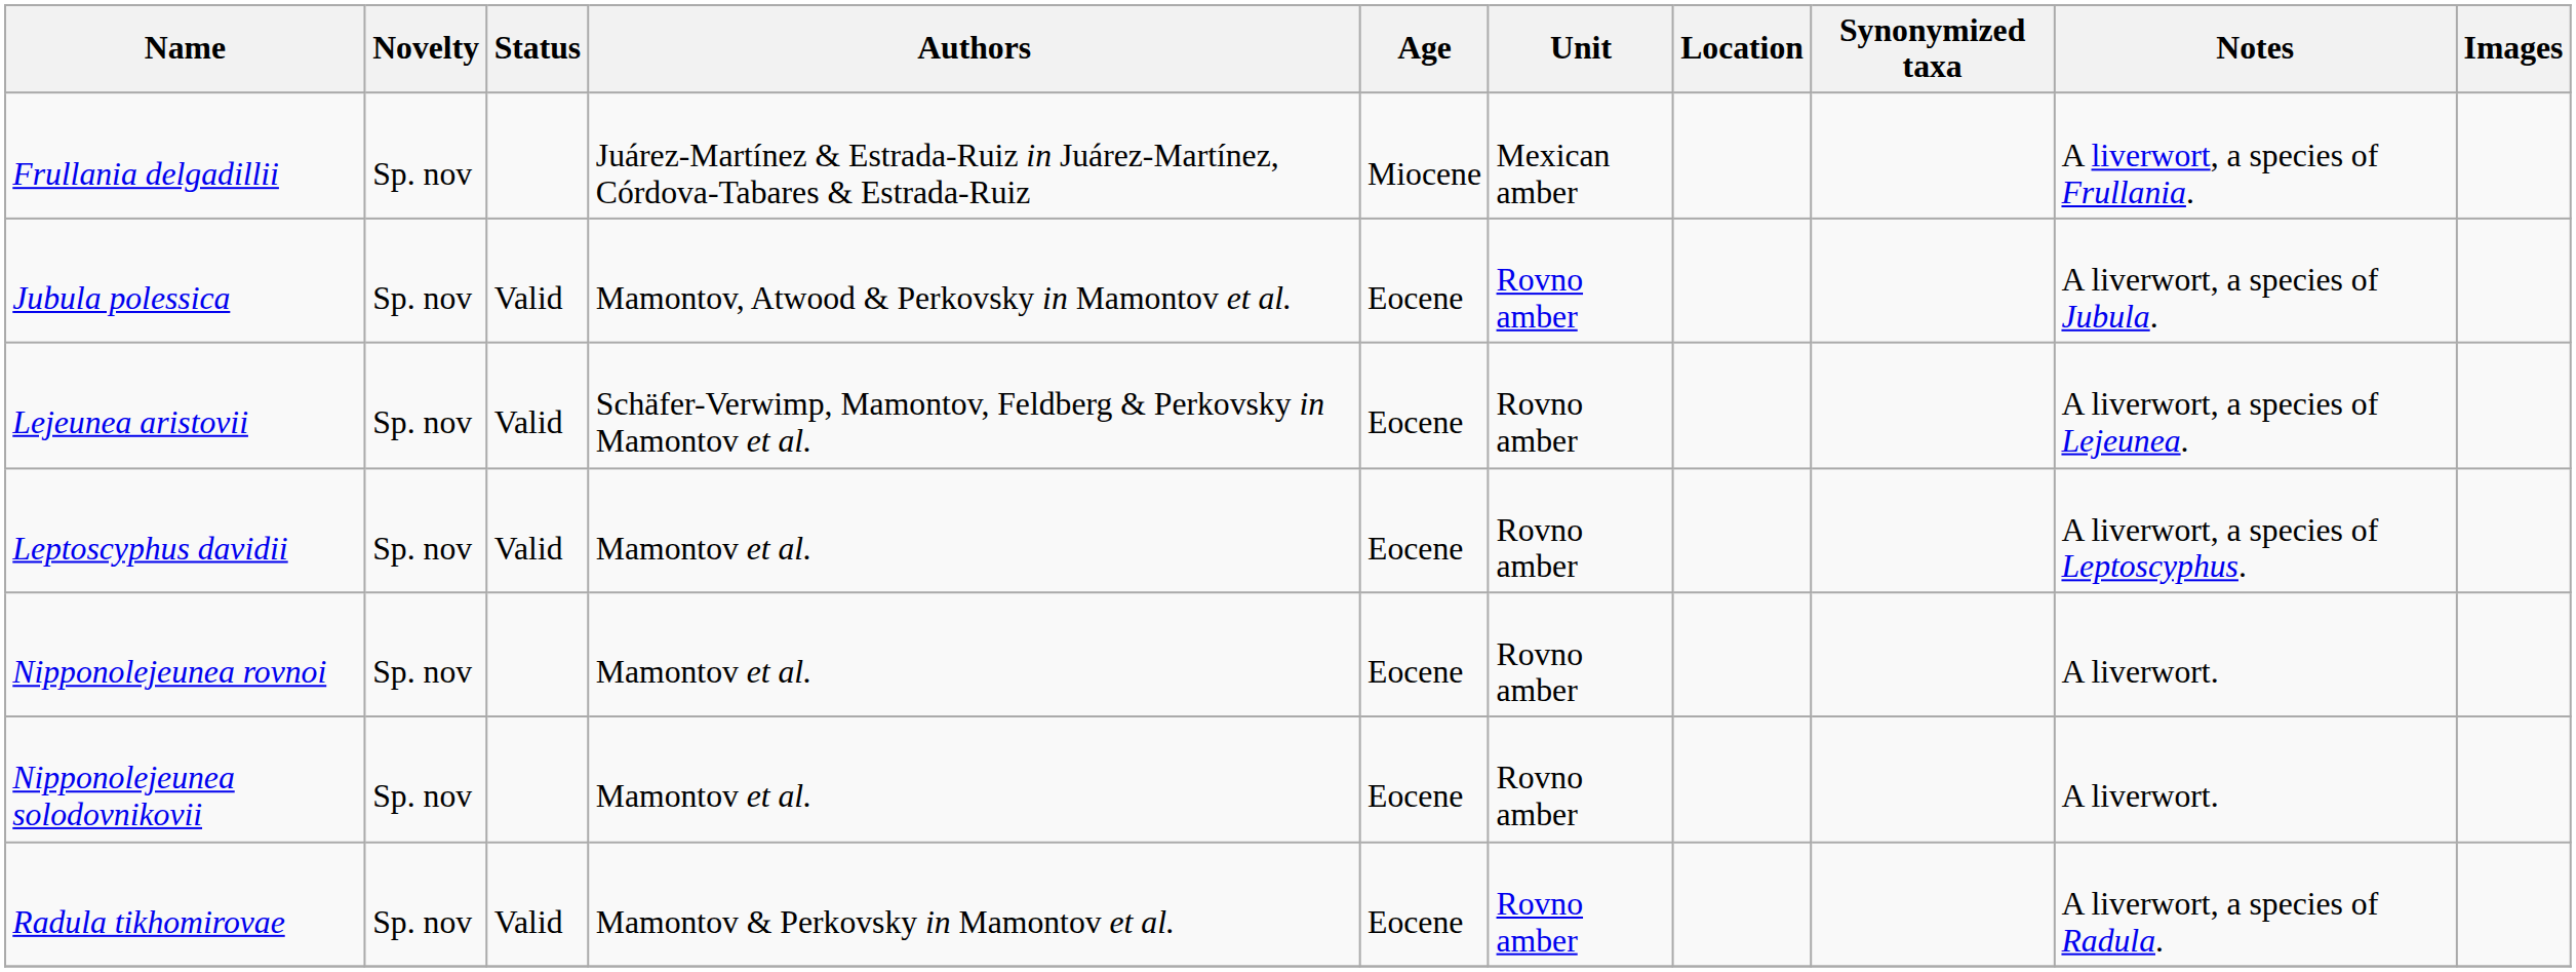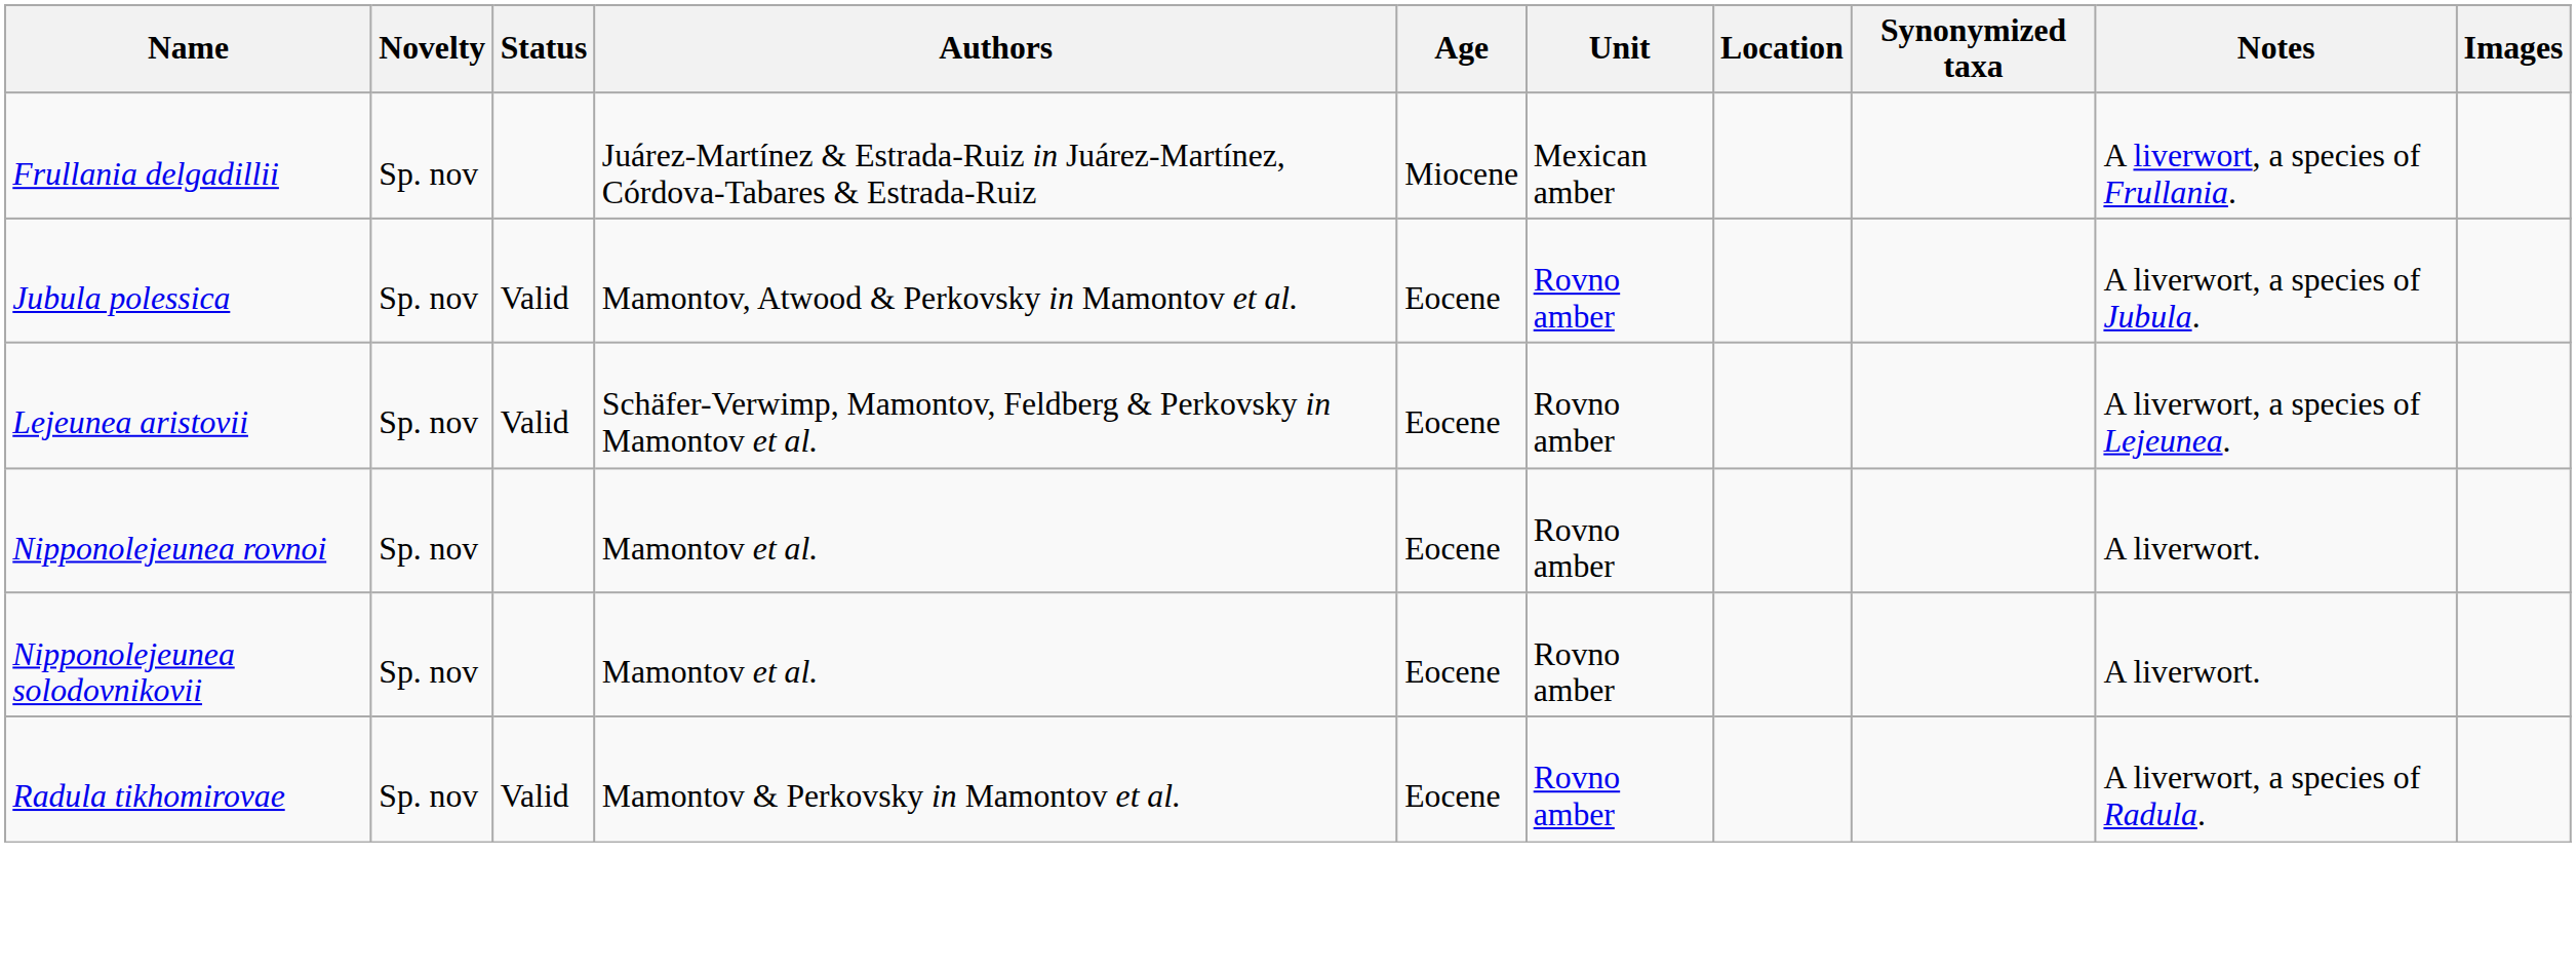- row: Leptoscyphus davidii | Sp. nov | Valid | Mamontov et al. | Eocene | Rovno amber | A liverwort, a species of Leptoscyphus.
